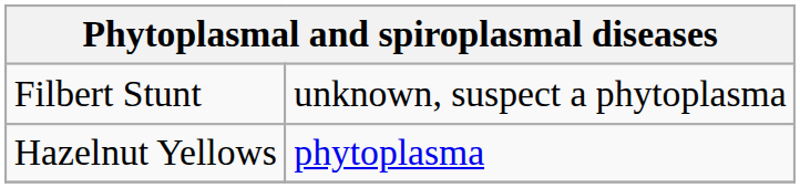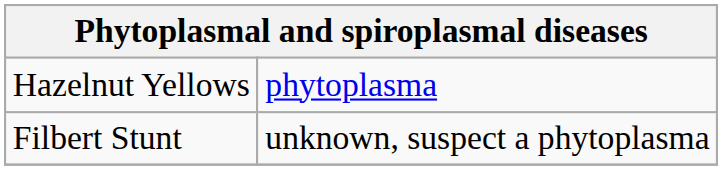rows swapped: Filbert Stunt <-> Hazelnut Yellows
